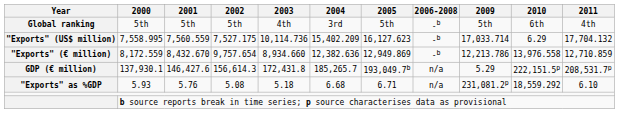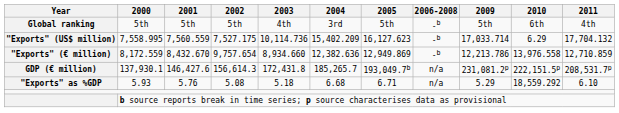137,930.1 | 2009: 5.29 -> 231,081.2p
5.93 | 2009: 231,081.2p -> 5.29
